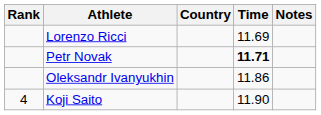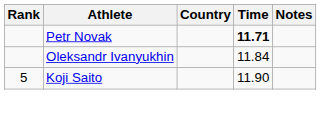- row: Lorenzo Ricci | 11.69
Oleksandr Ivanyukhin | Time: 11.86 -> 11.84
Koji Saito | Rank: 4 -> 5
